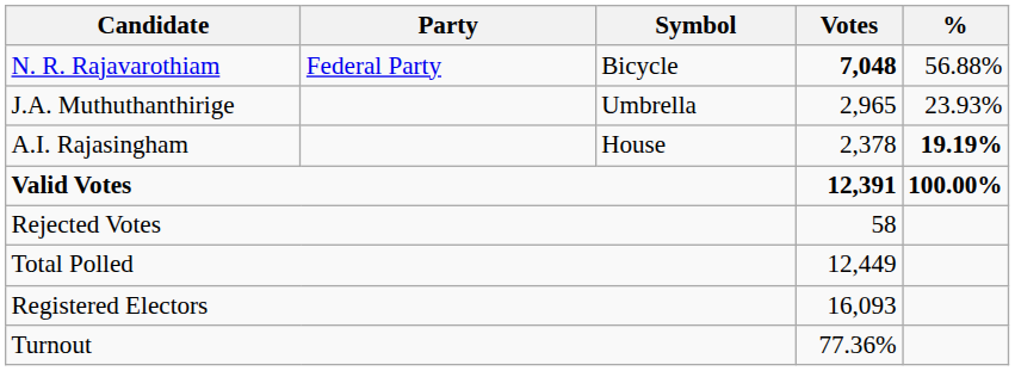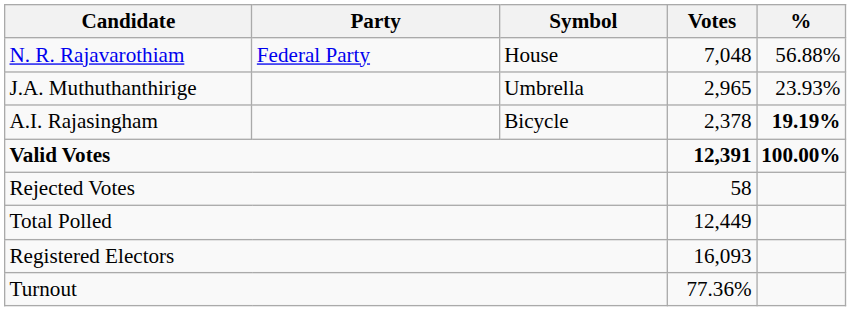N. R. Rajavarothiam | Symbol: Bicycle -> House
N. R. Rajavarothiam | Votes: bold -> normal
A.I. Rajasingham | Symbol: House -> Bicycle
